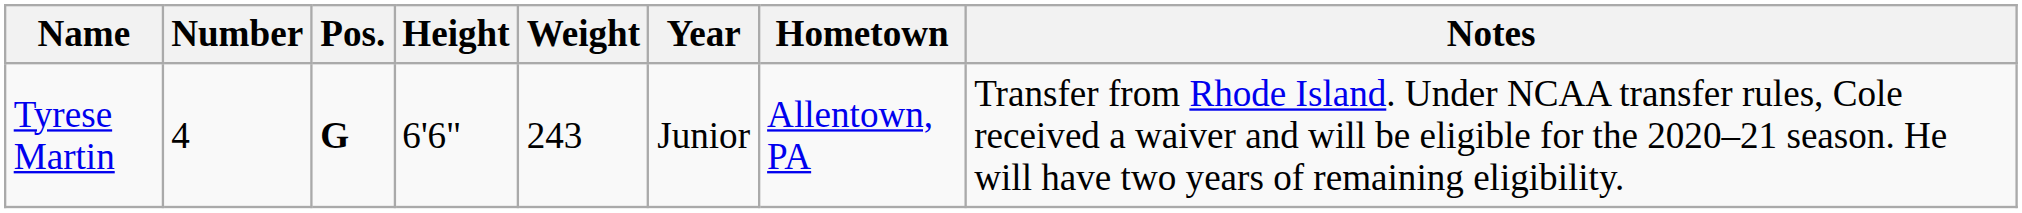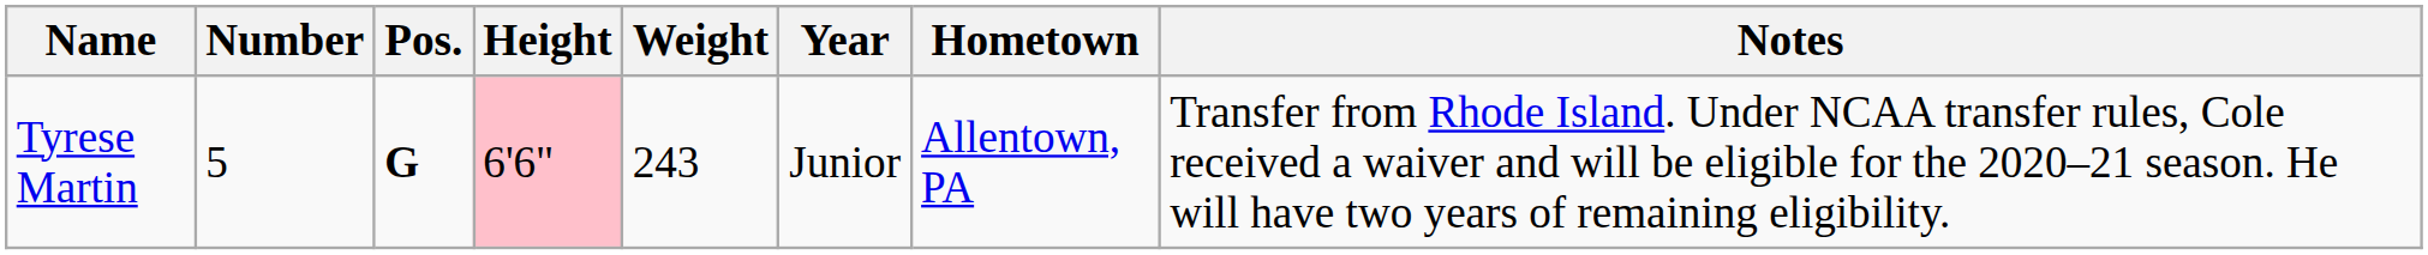Tyrese Martin | Number: 4 -> 5
Tyrese Martin | Height: no background -> pink background
